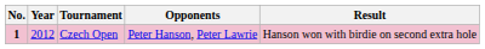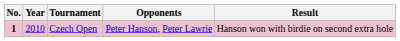Czech Open | Year: 2012 -> 2010
